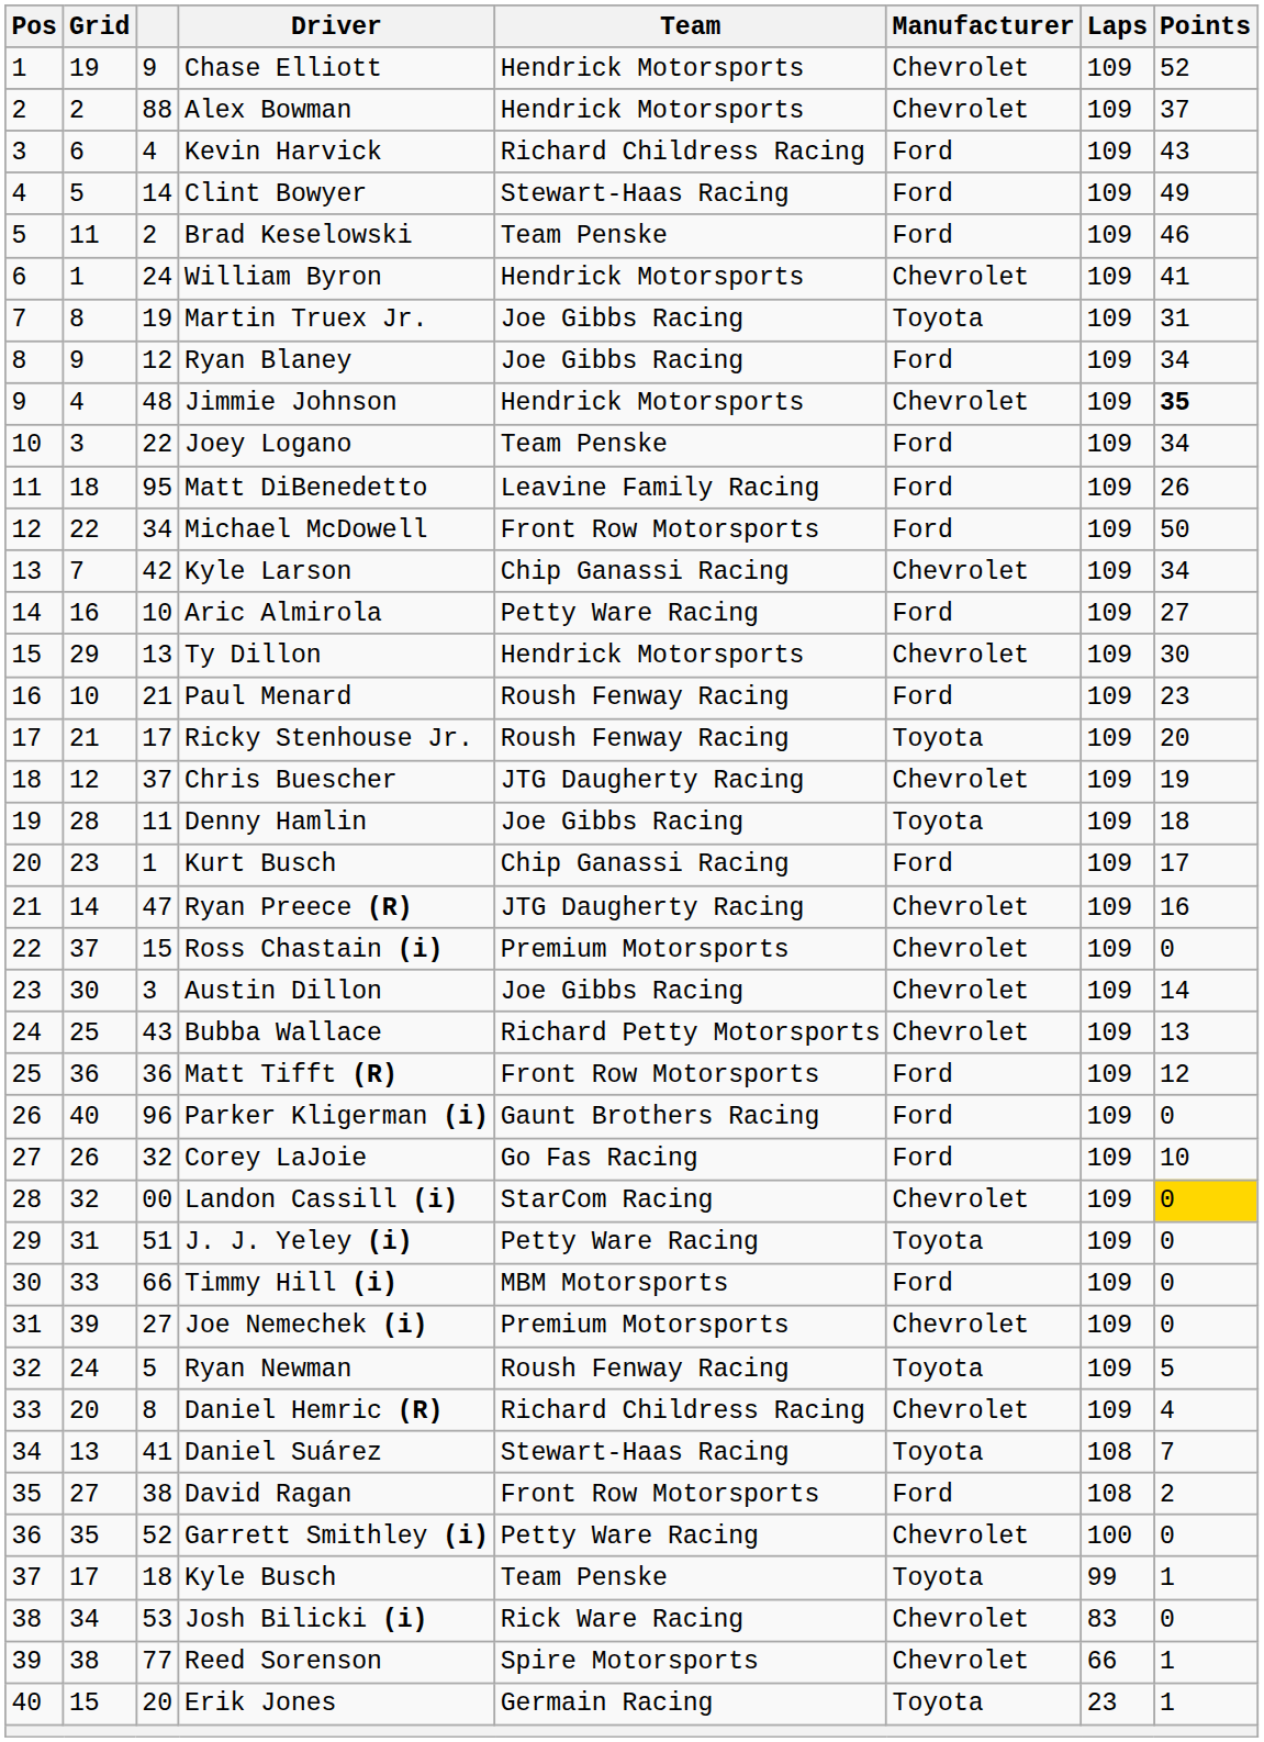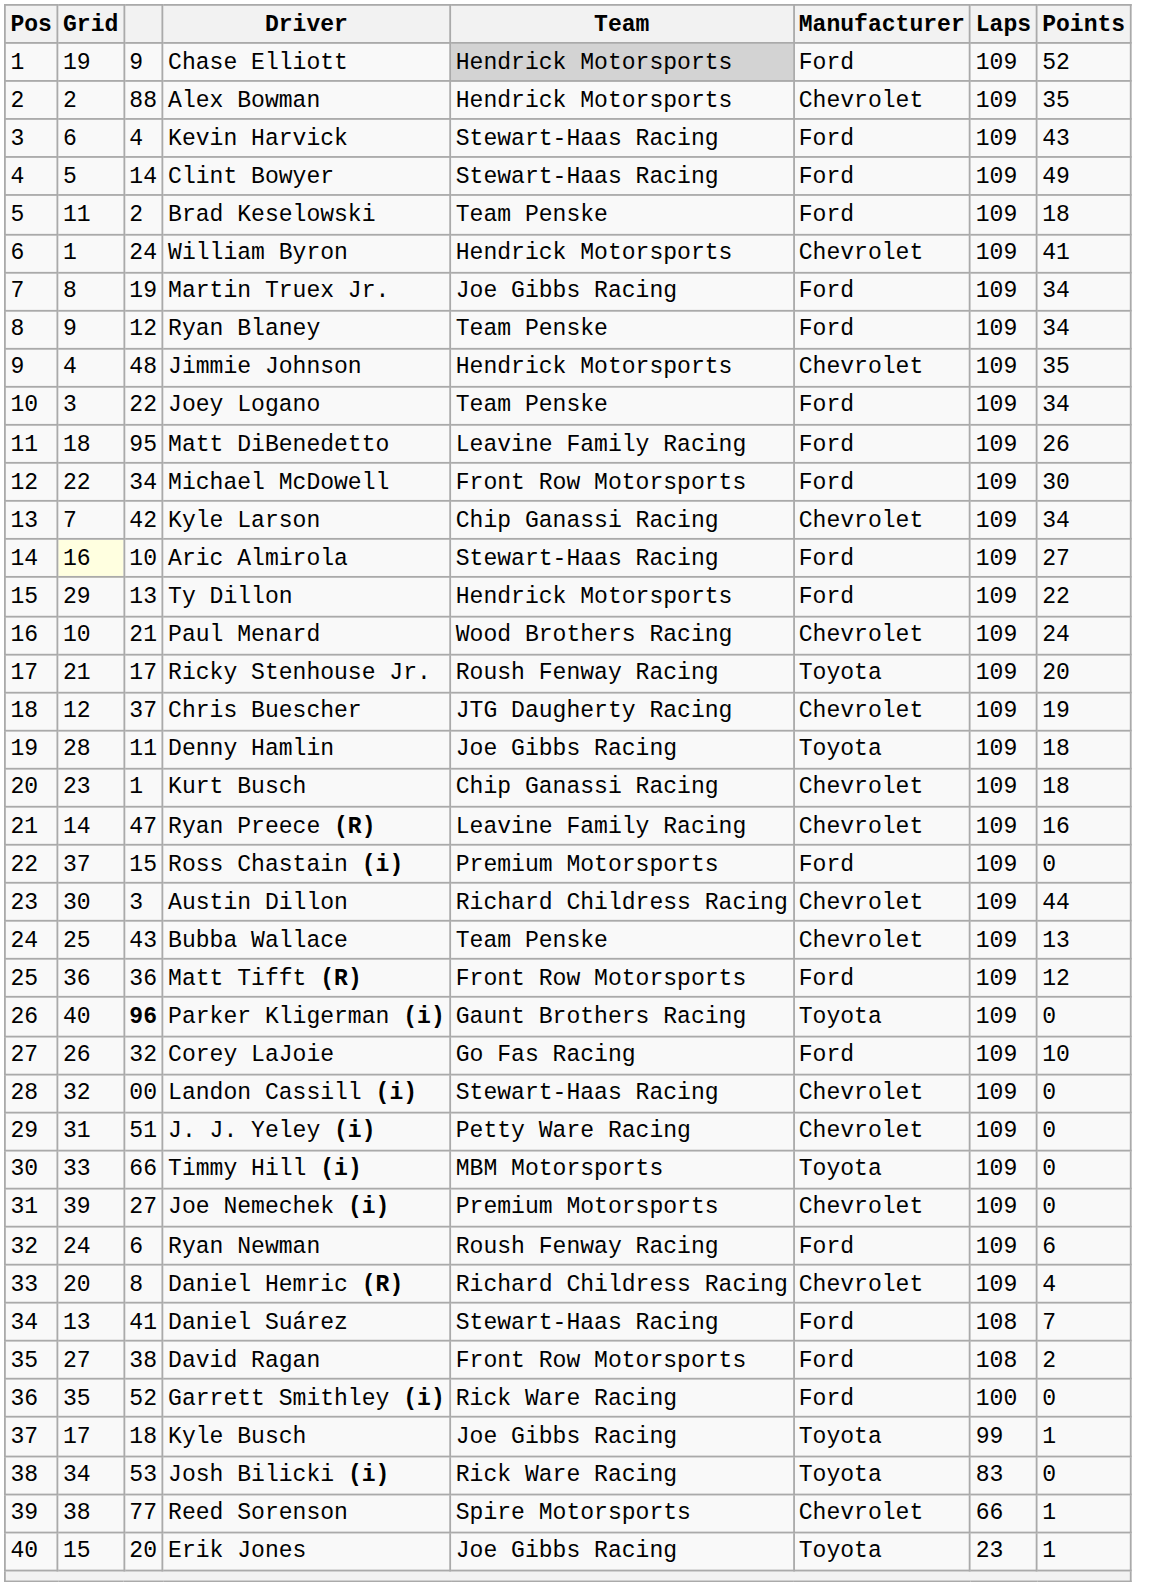Chase Elliott | Team: no background -> lightgrey background
Chase Elliott | Manufacturer: Chevrolet -> Ford
Alex Bowman | Points: 37 -> 35
Kevin Harvick | Team: Richard Childress Racing -> Stewart-Haas Racing
Brad Keselowski | Points: 46 -> 18
Martin Truex Jr. | Manufacturer: Toyota -> Ford
Martin Truex Jr. | Points: 31 -> 34
Ryan Blaney | Team: Joe Gibbs Racing -> Team Penske
Jimmie Johnson | Points: bold -> normal
Michael McDowell | Points: 50 -> 30
Aric Almirola | Grid: no background -> lightyellow background
Aric Almirola | Team: Petty Ware Racing -> Stewart-Haas Racing
Ty Dillon | Manufacturer: Chevrolet -> Ford
Ty Dillon | Points: 30 -> 22
Paul Menard | Team: Roush Fenway Racing -> Wood Brothers Racing
Paul Menard | Manufacturer: Ford -> Chevrolet
Paul Menard | Points: 23 -> 24
Kurt Busch | Manufacturer: Ford -> Chevrolet
Kurt Busch | Points: 17 -> 18
Ryan Preece (R) | Team: JTG Daugherty Racing -> Leavine Family Racing
Ross Chastain (i) | Manufacturer: Chevrolet -> Ford
Austin Dillon | Team: Joe Gibbs Racing -> Richard Childress Racing
Austin Dillon | Points: 14 -> 44
Bubba Wallace | Team: Richard Petty Motorsports -> Team Penske
Parker Kligerman (i) | column 3: normal -> bold
Parker Kligerman (i) | Manufacturer: Ford -> Toyota
Landon Cassill (i) | Team: StarCom Racing -> Stewart-Haas Racing
Landon Cassill (i) | Points: gold background -> no background
J. J. Yeley (i) | Manufacturer: Toyota -> Chevrolet
Timmy Hill (i) | Manufacturer: Ford -> Toyota
Ryan Newman | column 3: 5 -> 6
Ryan Newman | Manufacturer: Toyota -> Ford
Ryan Newman | Points: 5 -> 6
Daniel Suárez | Manufacturer: Toyota -> Ford
Garrett Smithley (i) | Team: Petty Ware Racing -> Rick Ware Racing
Garrett Smithley (i) | Manufacturer: Chevrolet -> Ford
Kyle Busch | Team: Team Penske -> Joe Gibbs Racing
Josh Bilicki (i) | Manufacturer: Chevrolet -> Toyota
Erik Jones | Team: Germain Racing -> Joe Gibbs Racing
